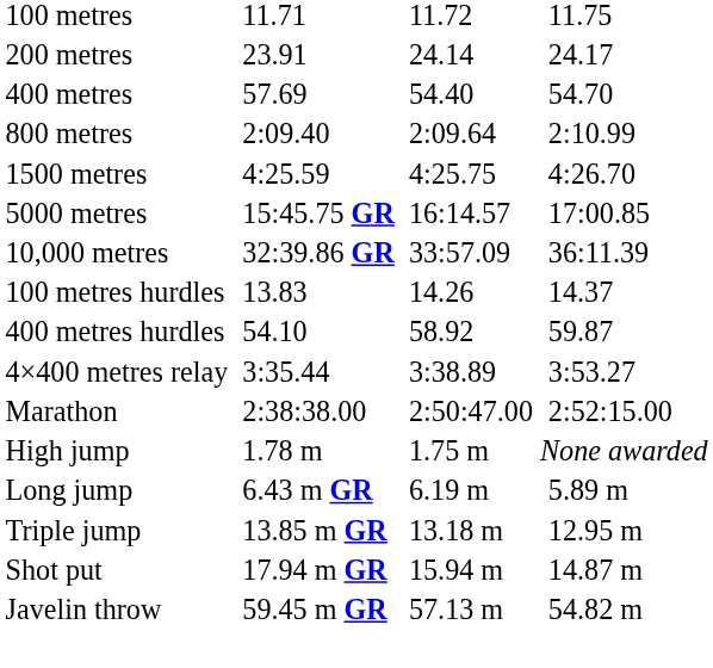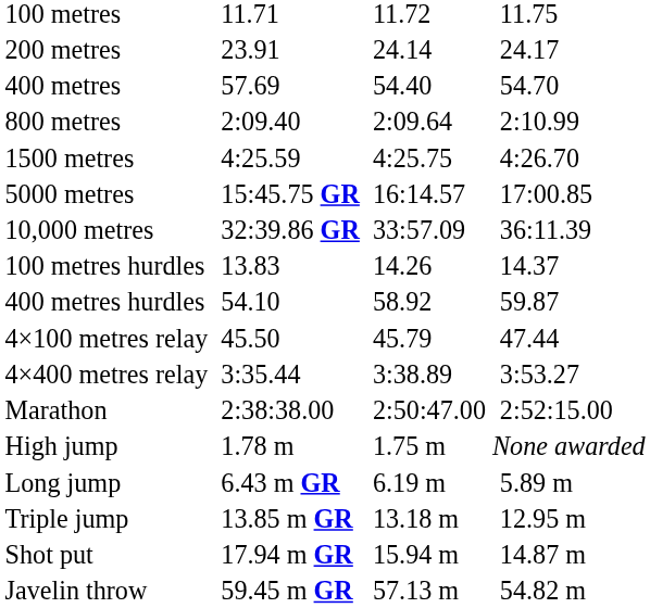+ row: 4×100 metres relay | 45.50 | 45.79 | 47.44
